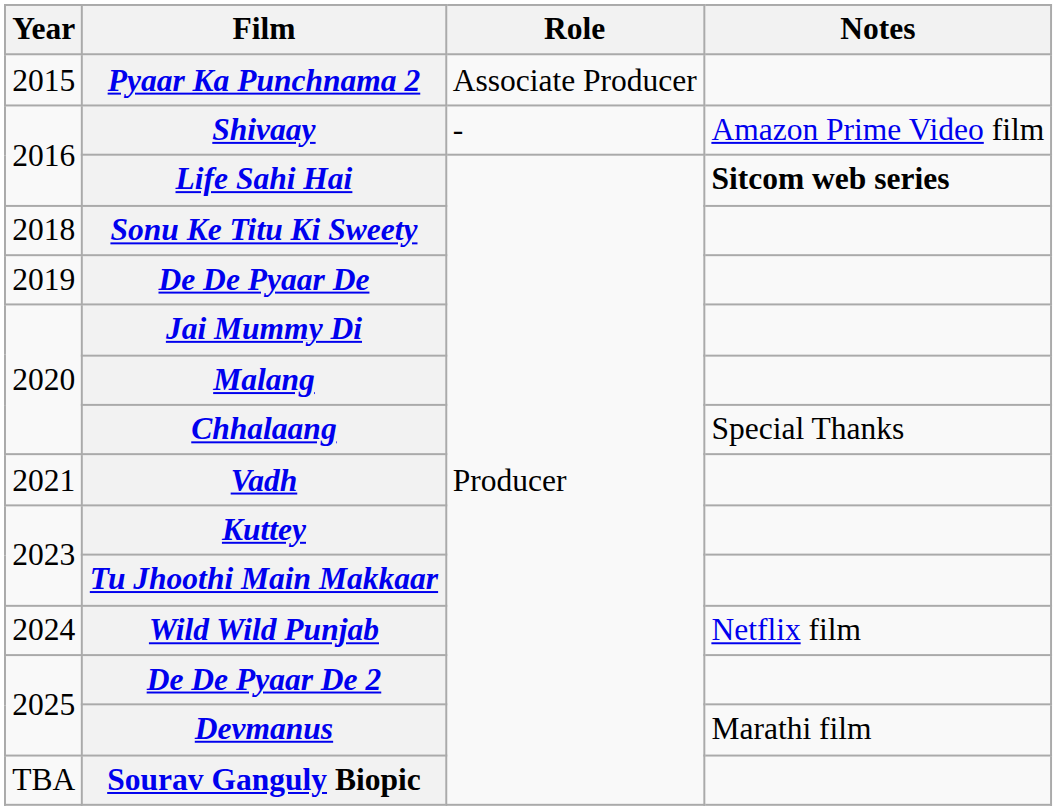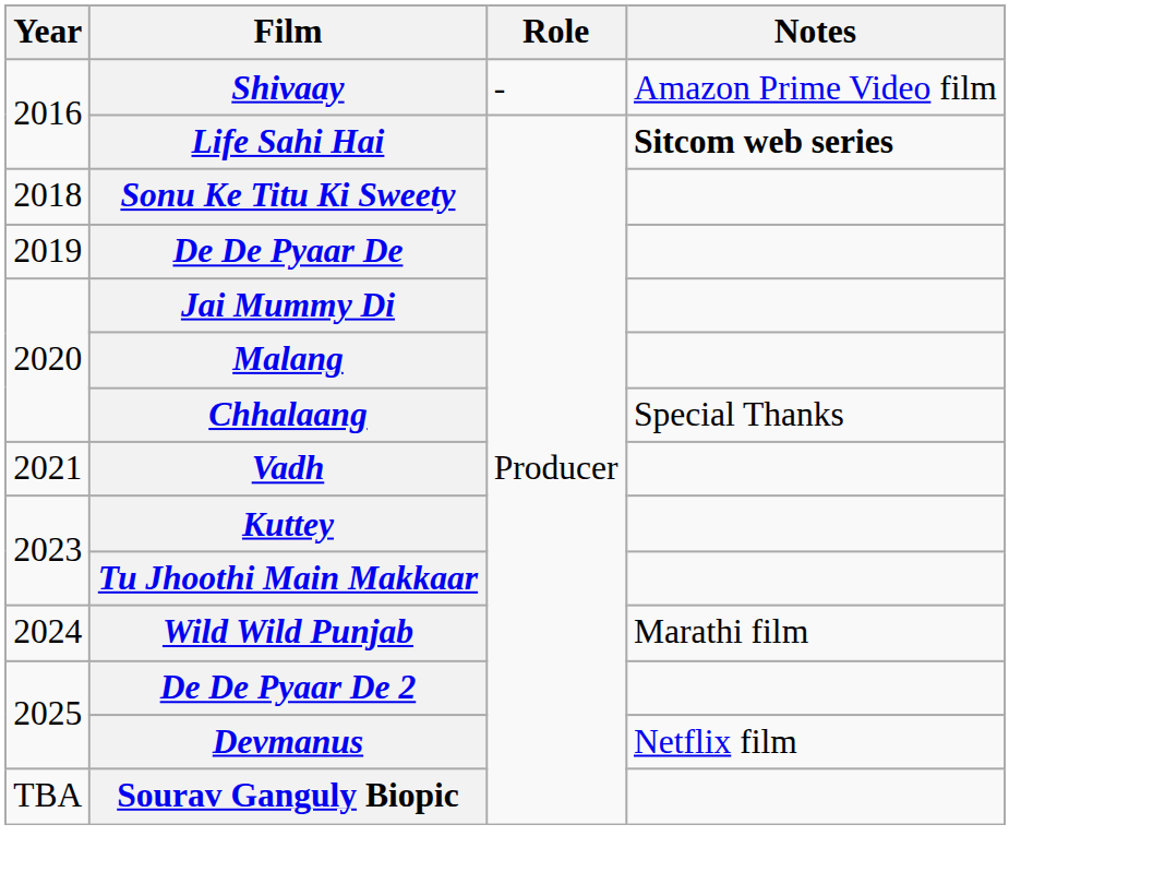- row: 2015 | Pyaar Ka Punchnama 2 | Associate Producer
Wild Wild Punjab | Notes: Netflix film -> Marathi film
Devmanus | Notes: Marathi film -> Netflix film
